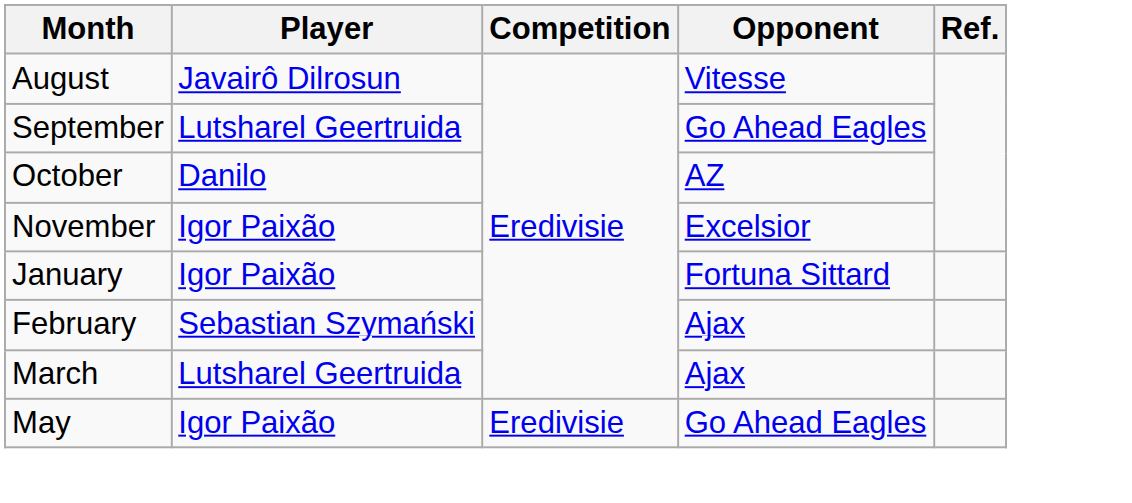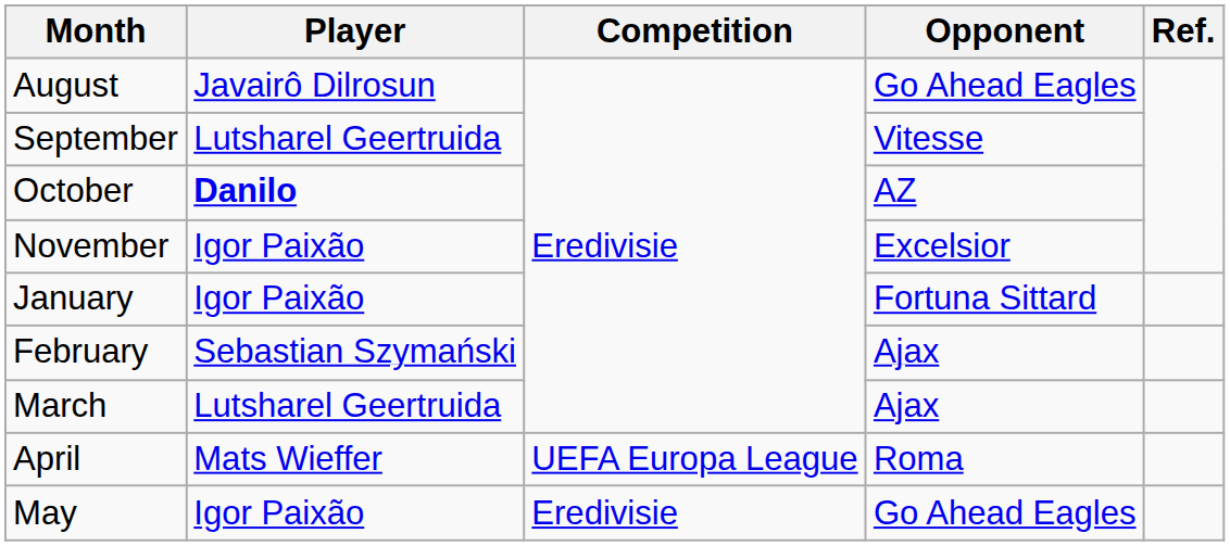August | Opponent: Vitesse -> Go Ahead Eagles
September | Opponent: Go Ahead Eagles -> Vitesse
October | Player: normal -> bold
+ row: April | Mats Wieffer | UEFA Europa League | Roma
